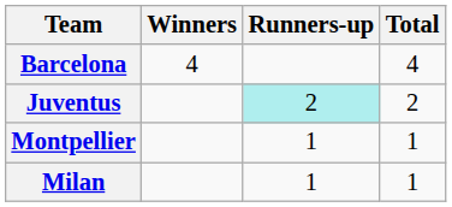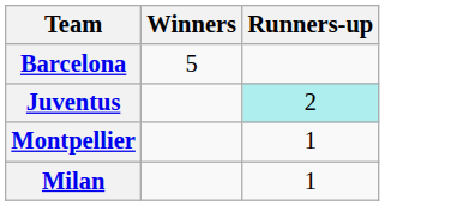- column: Total | 4 | 2 | 1 | 1
Barcelona | Winners: 4 -> 5
